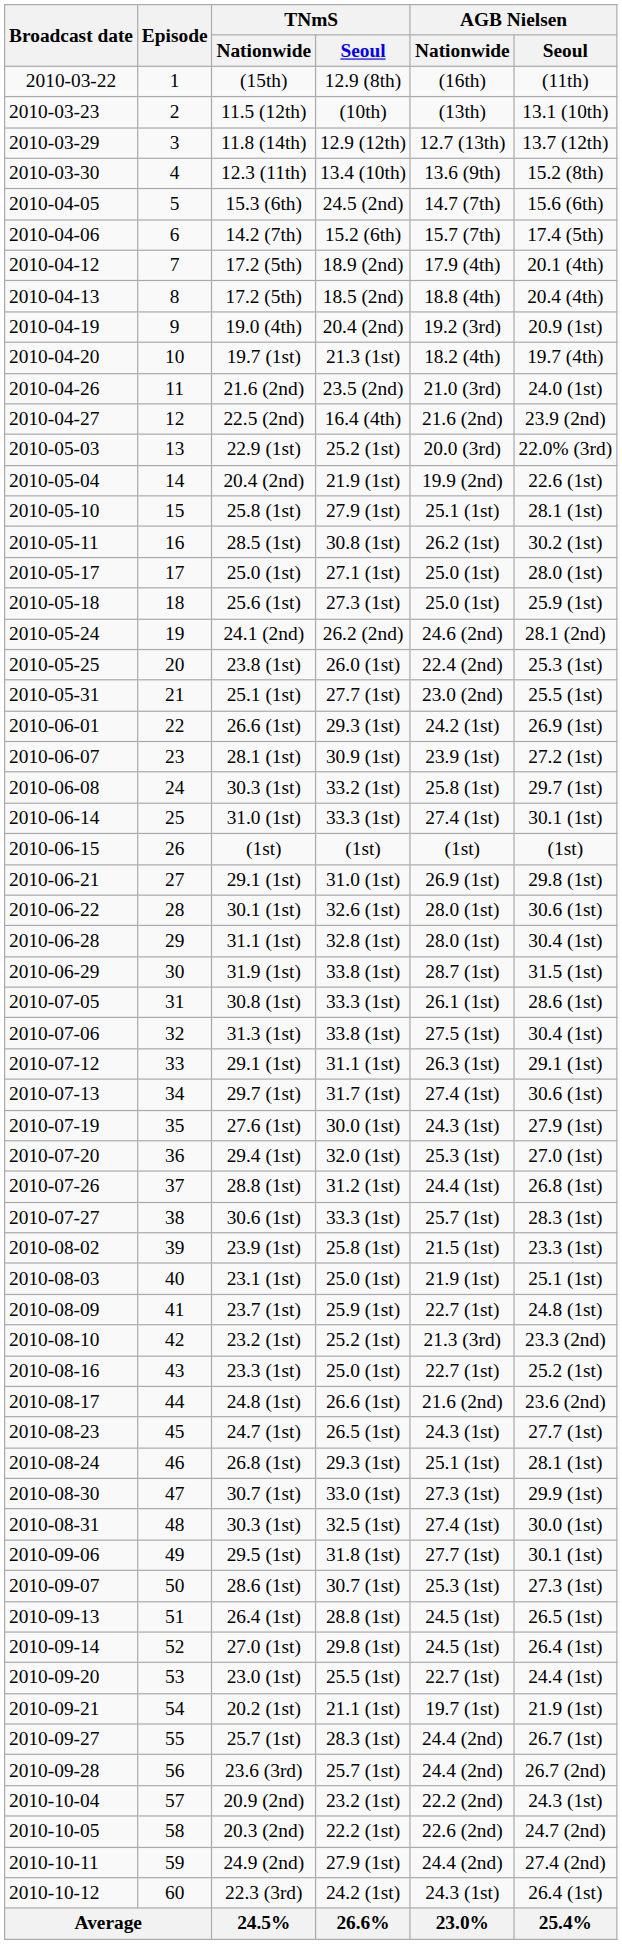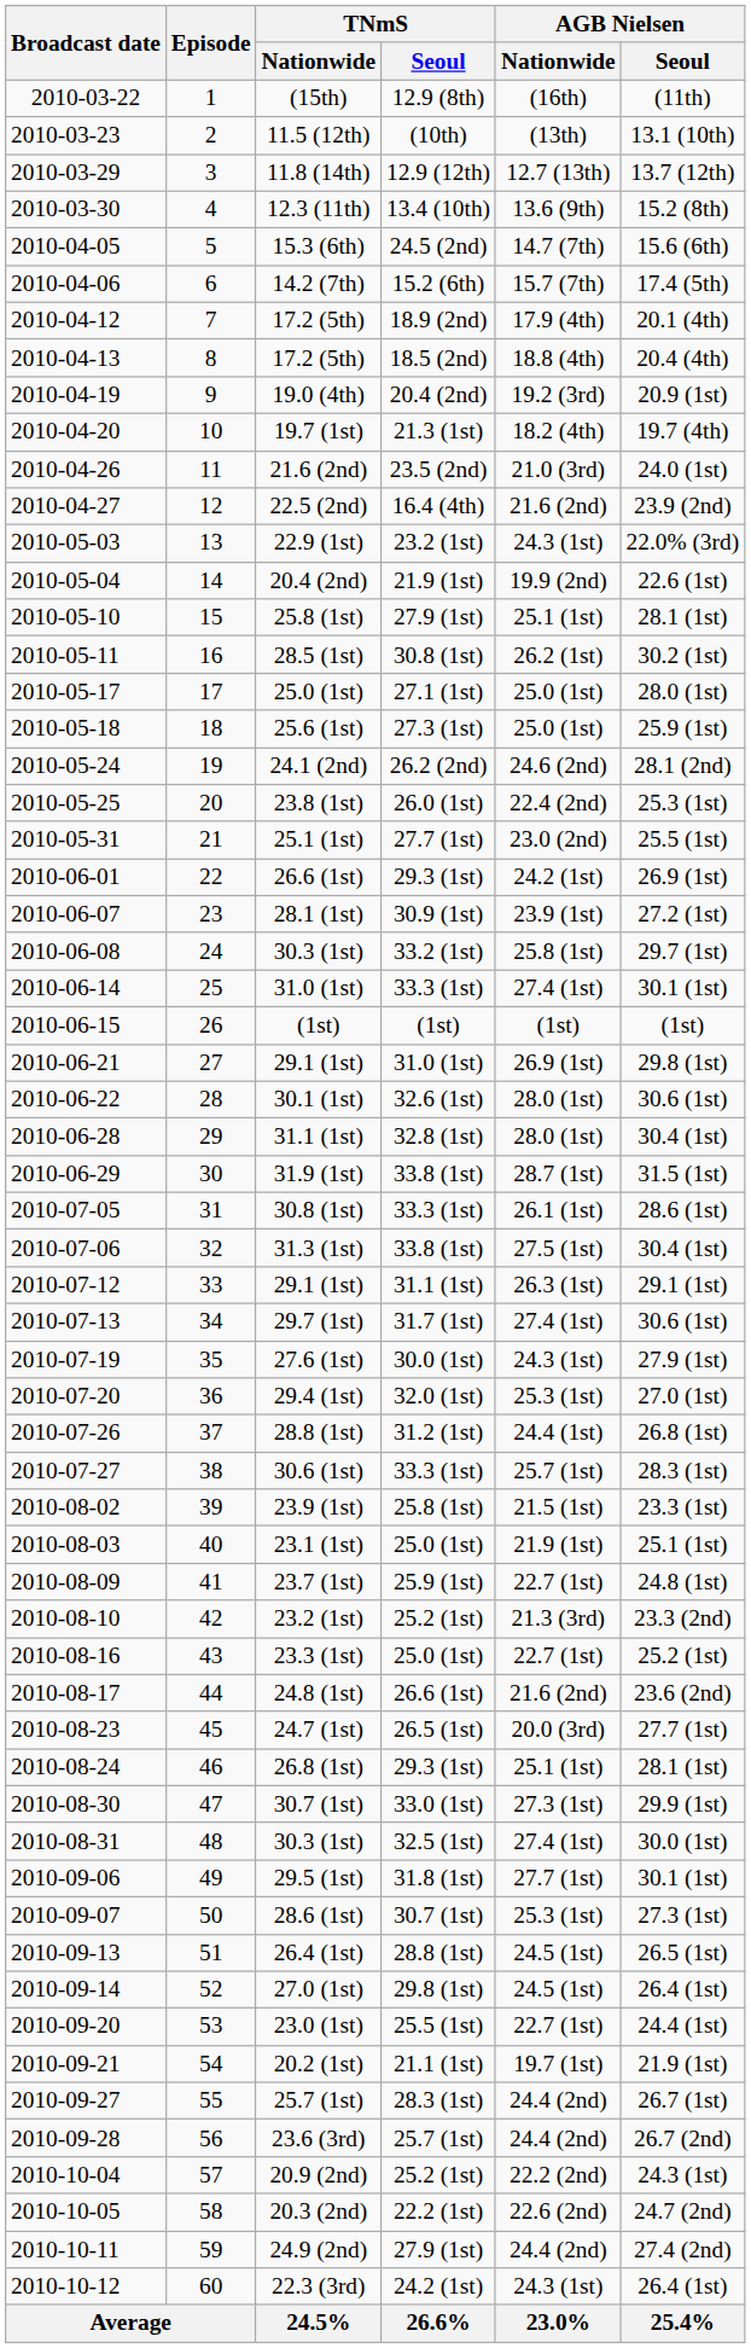22.9 (1st) | TNmS / Seoul: 25.2 (1st) -> 23.2 (1st)
22.9 (1st) | AGB Nielsen / Nationwide: 20.0 (3rd) -> 24.3 (1st)
24.7 (1st) | AGB Nielsen / Nationwide: 24.3 (1st) -> 20.0 (3rd)
20.9 (2nd) | TNmS / Seoul: 23.2 (1st) -> 25.2 (1st)
